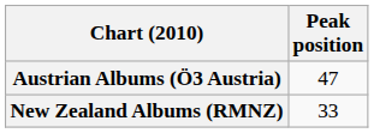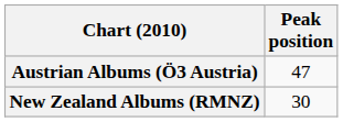New Zealand Albums (RMNZ) | Peak position: 33 -> 30
